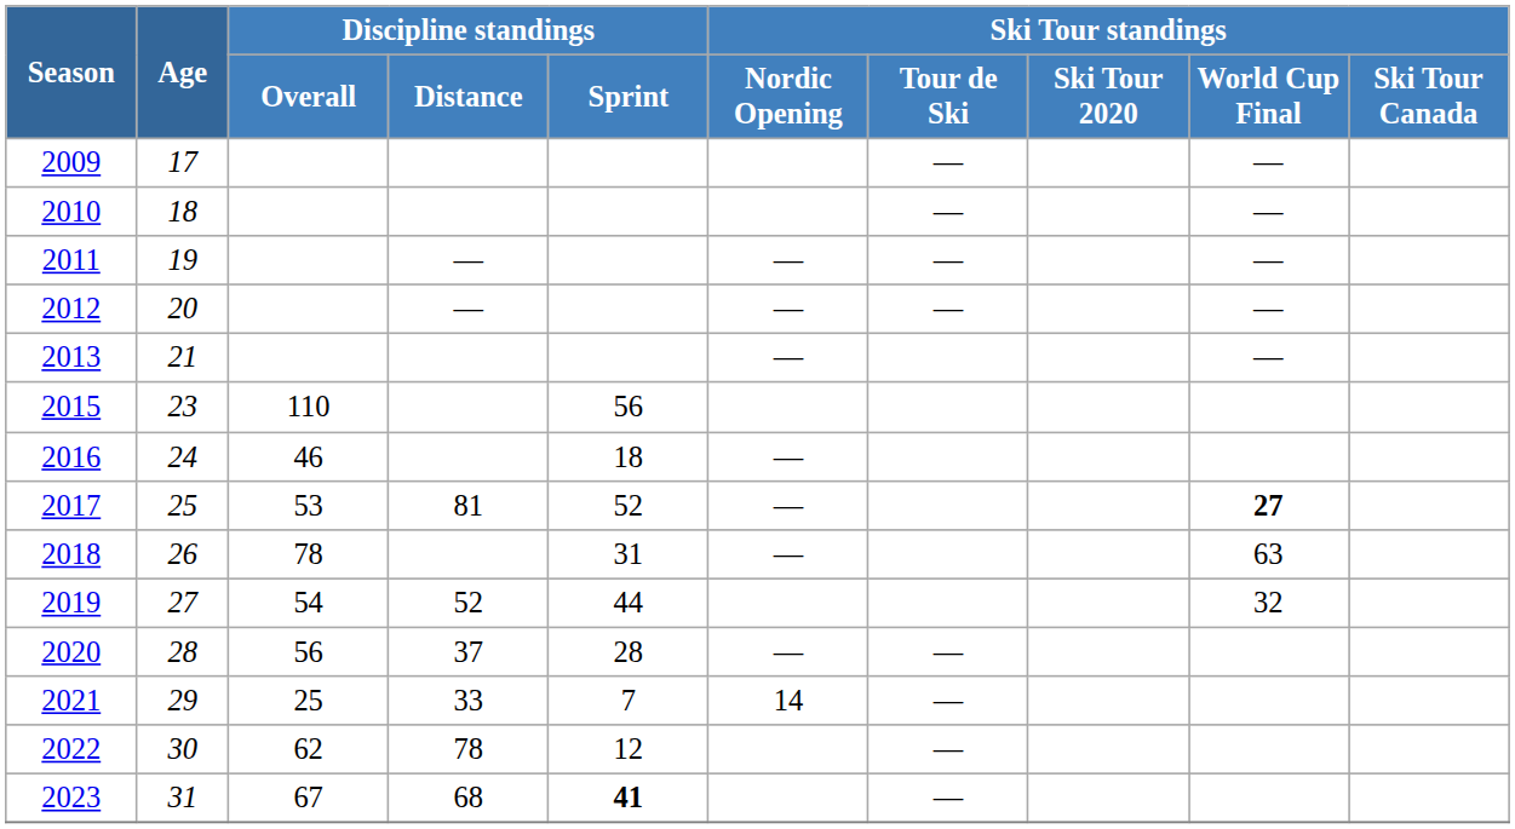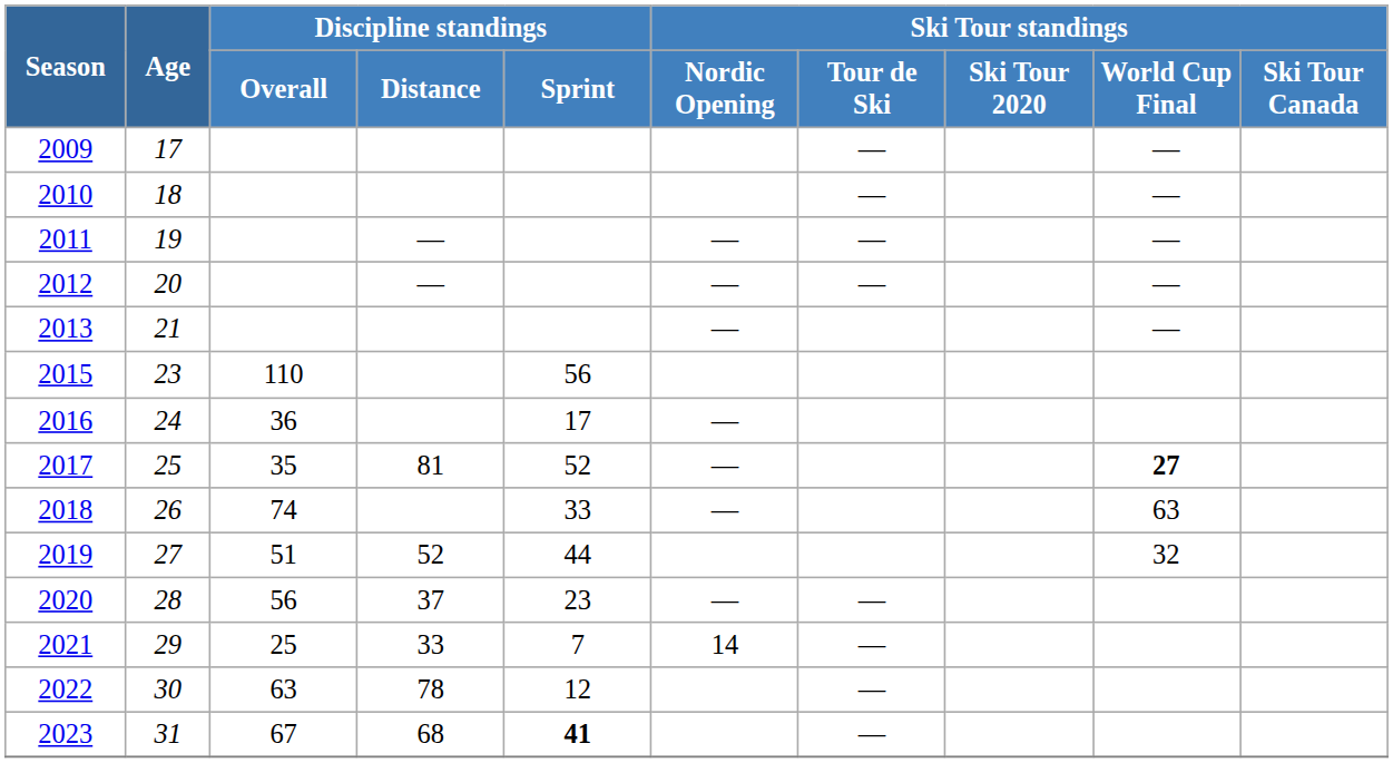2016 | Discipline standings / Overall: 46 -> 36
2016 | Discipline standings / Sprint: 18 -> 17
2017 | Discipline standings / Overall: 53 -> 35
2018 | Discipline standings / Overall: 78 -> 74
2018 | Discipline standings / Sprint: 31 -> 33
2019 | Discipline standings / Overall: 54 -> 51
2020 | Discipline standings / Sprint: 28 -> 23
2022 | Discipline standings / Overall: 62 -> 63
